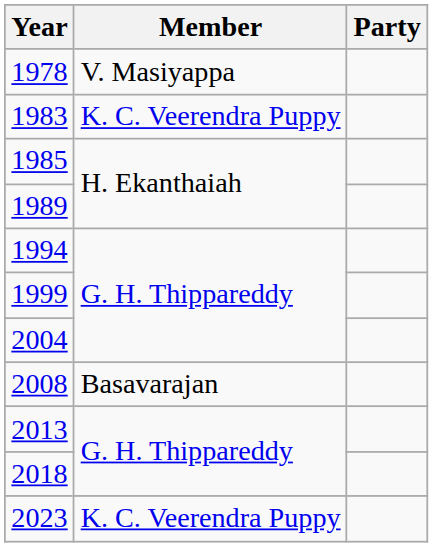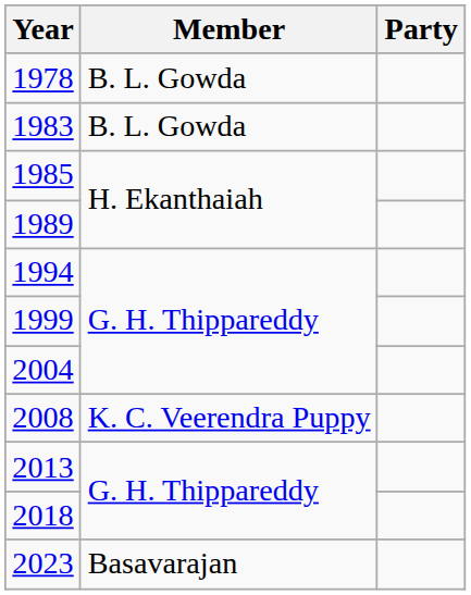1978 | Member: V. Masiyappa -> B. L. Gowda
1983 | Member: K. C. Veerendra Puppy -> B. L. Gowda
2008 | Member: Basavarajan -> K. C. Veerendra Puppy
2023 | Member: K. C. Veerendra Puppy -> Basavarajan
